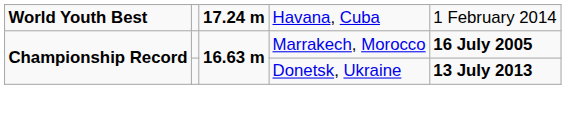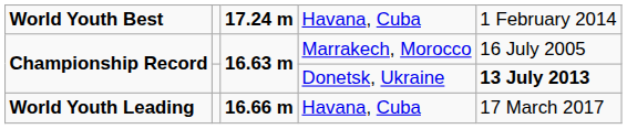Marrakech, Morocco | column 5: bold -> normal
+ row: World Youth Leading | 16.66 m | Havana, Cuba | 17 March 2017
